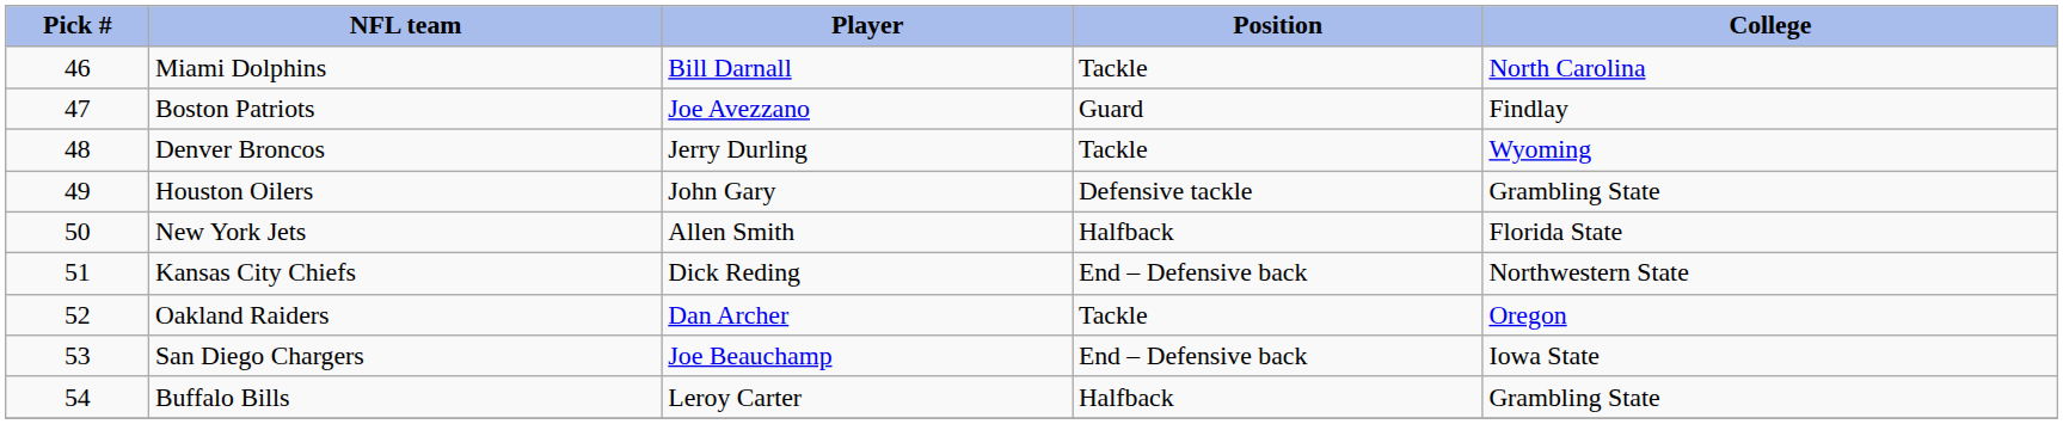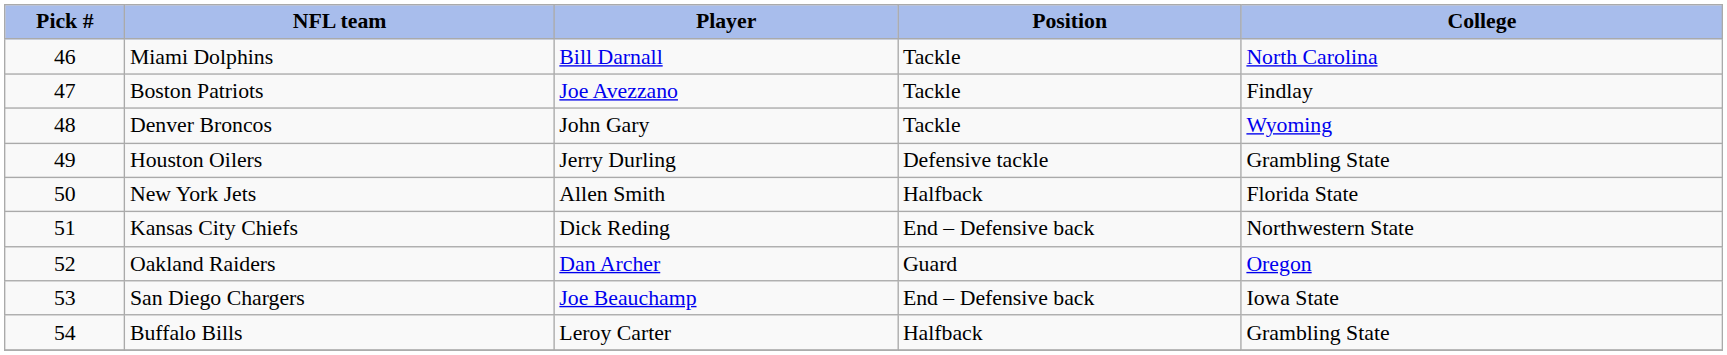Boston Patriots | Position: Guard -> Tackle
Denver Broncos | Player: Jerry Durling -> John Gary
Houston Oilers | Player: John Gary -> Jerry Durling
Oakland Raiders | Position: Tackle -> Guard
